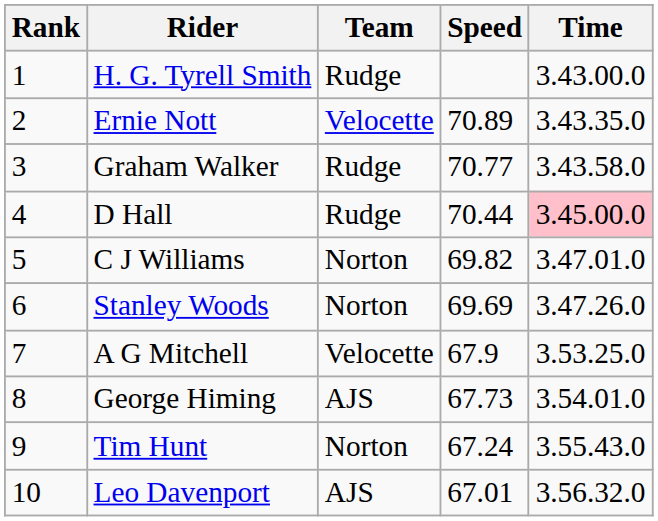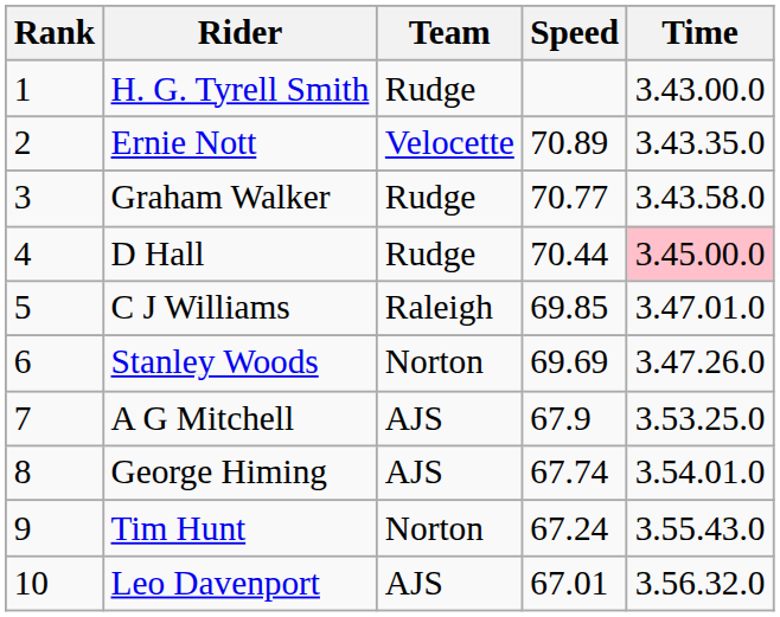C J Williams | Team: Norton -> Raleigh
C J Williams | Speed: 69.82 -> 69.85
A G Mitchell | Team: Velocette -> AJS
George Himing | Speed: 67.73 -> 67.74
